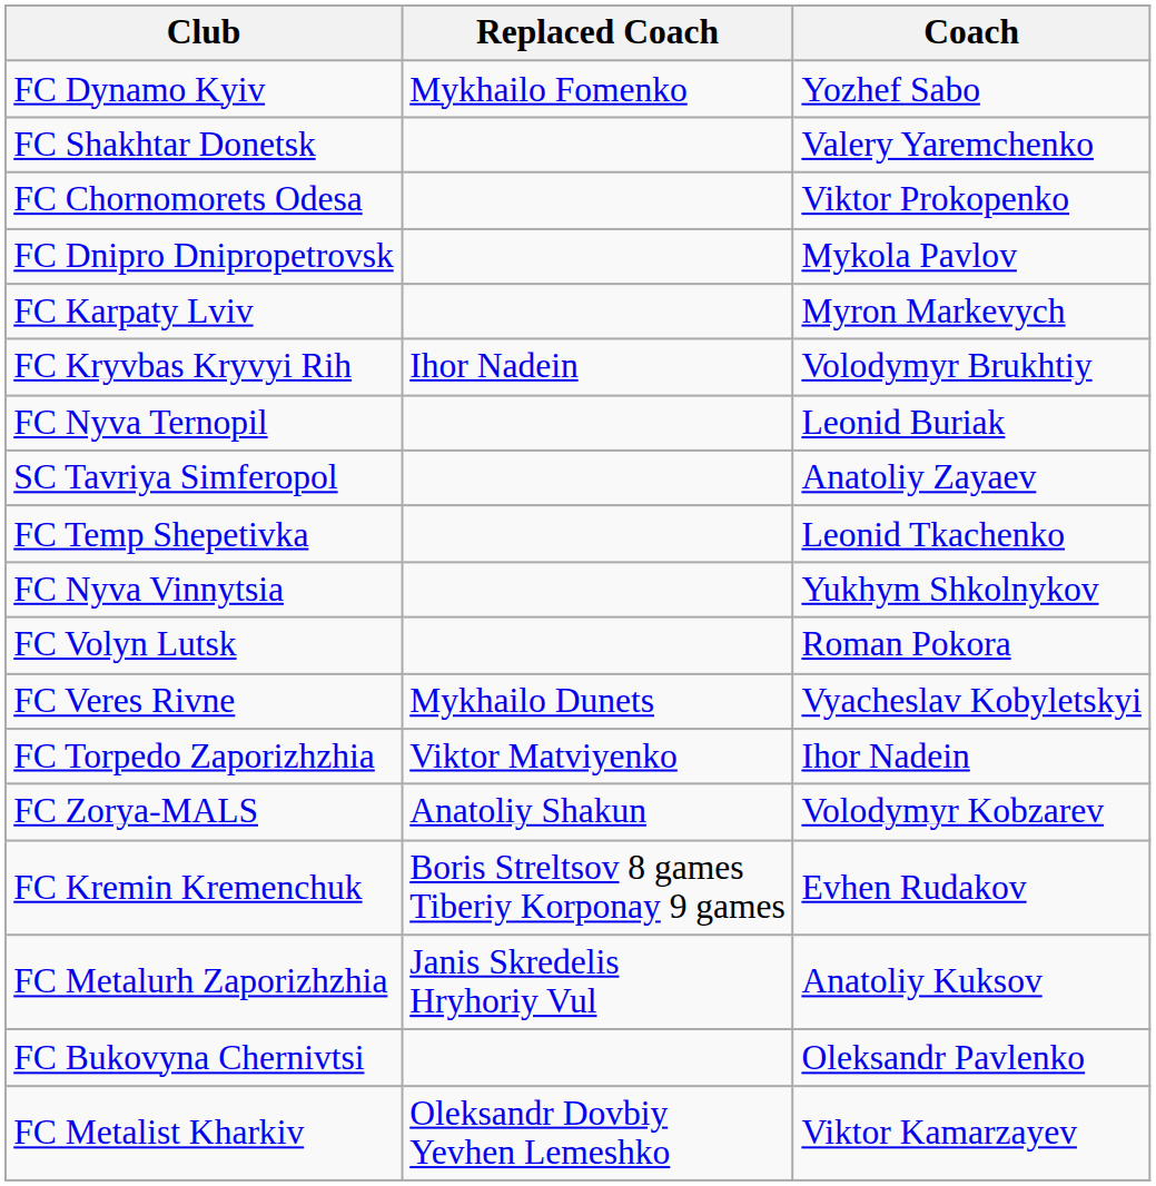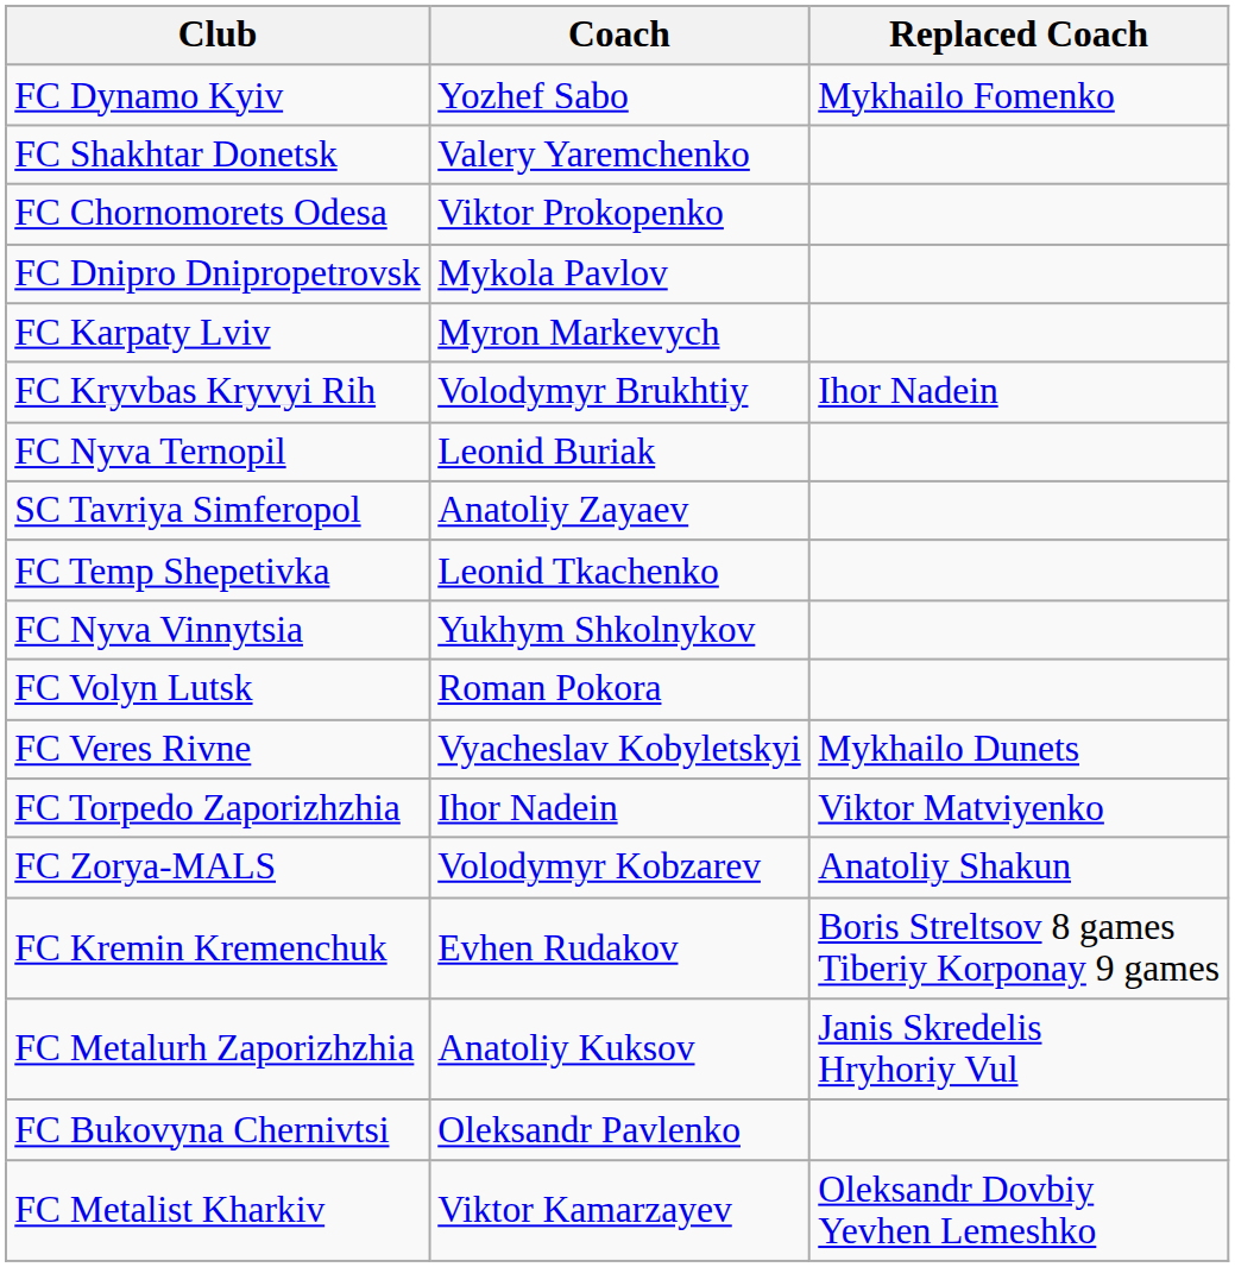columns swapped: Coach <-> Replaced Coach
